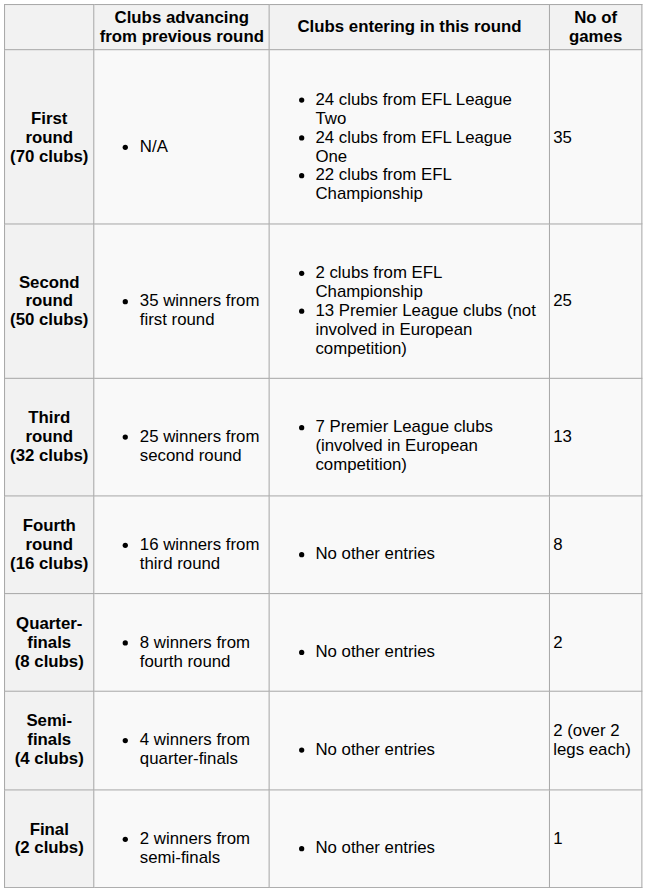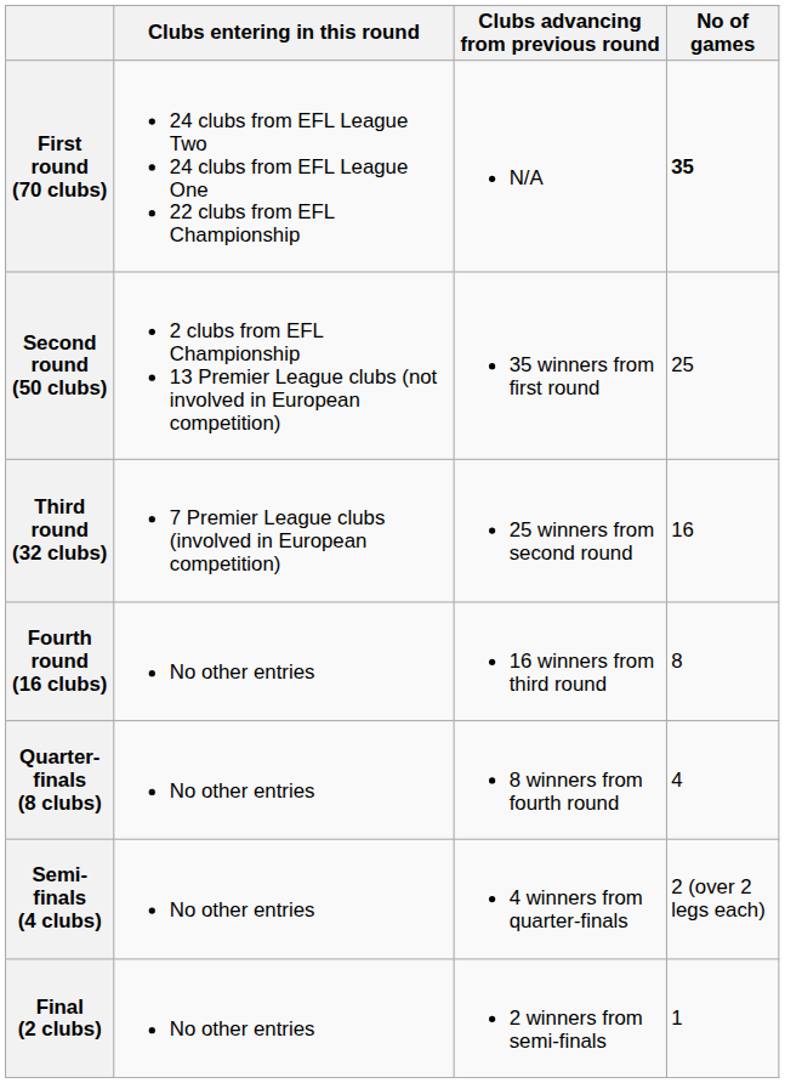columns swapped: Clubs entering in this round <-> Clubs advancing from previous round
First round (70 clubs) | No of games: normal -> bold
Third round (32 clubs) | No of games: 13 -> 16
Quarter-finals (8 clubs) | No of games: 2 -> 4
